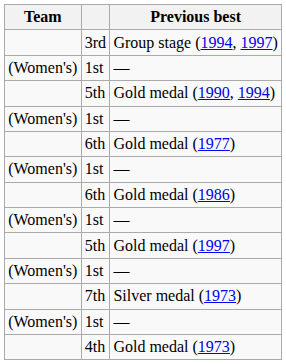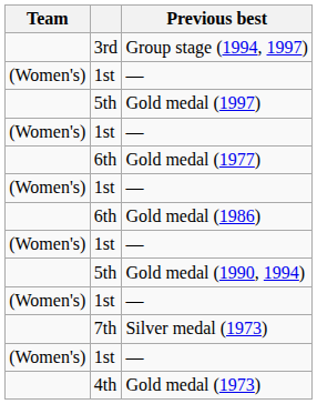rows swapped: Gold medal (1997) <-> Gold medal (1990, 1994)
